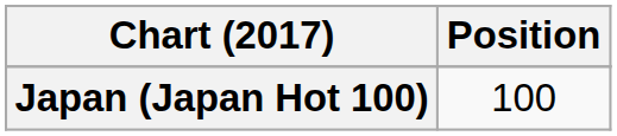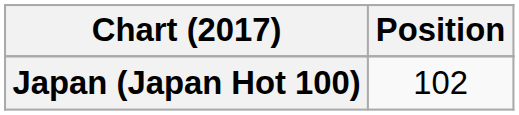Japan (Japan Hot 100) | Position: 100 -> 102
